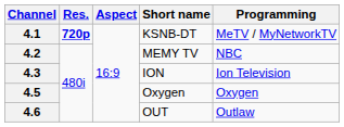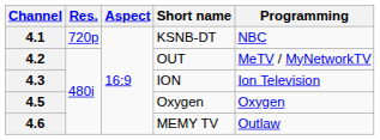4.1 | Res.: bold -> normal
4.1 | Programming: MeTV / MyNetworkTV -> NBC
4.2 | Short name: MEMY TV -> OUT
4.2 | Programming: NBC -> MeTV / MyNetworkTV
4.6 | Short name: OUT -> MEMY TV
